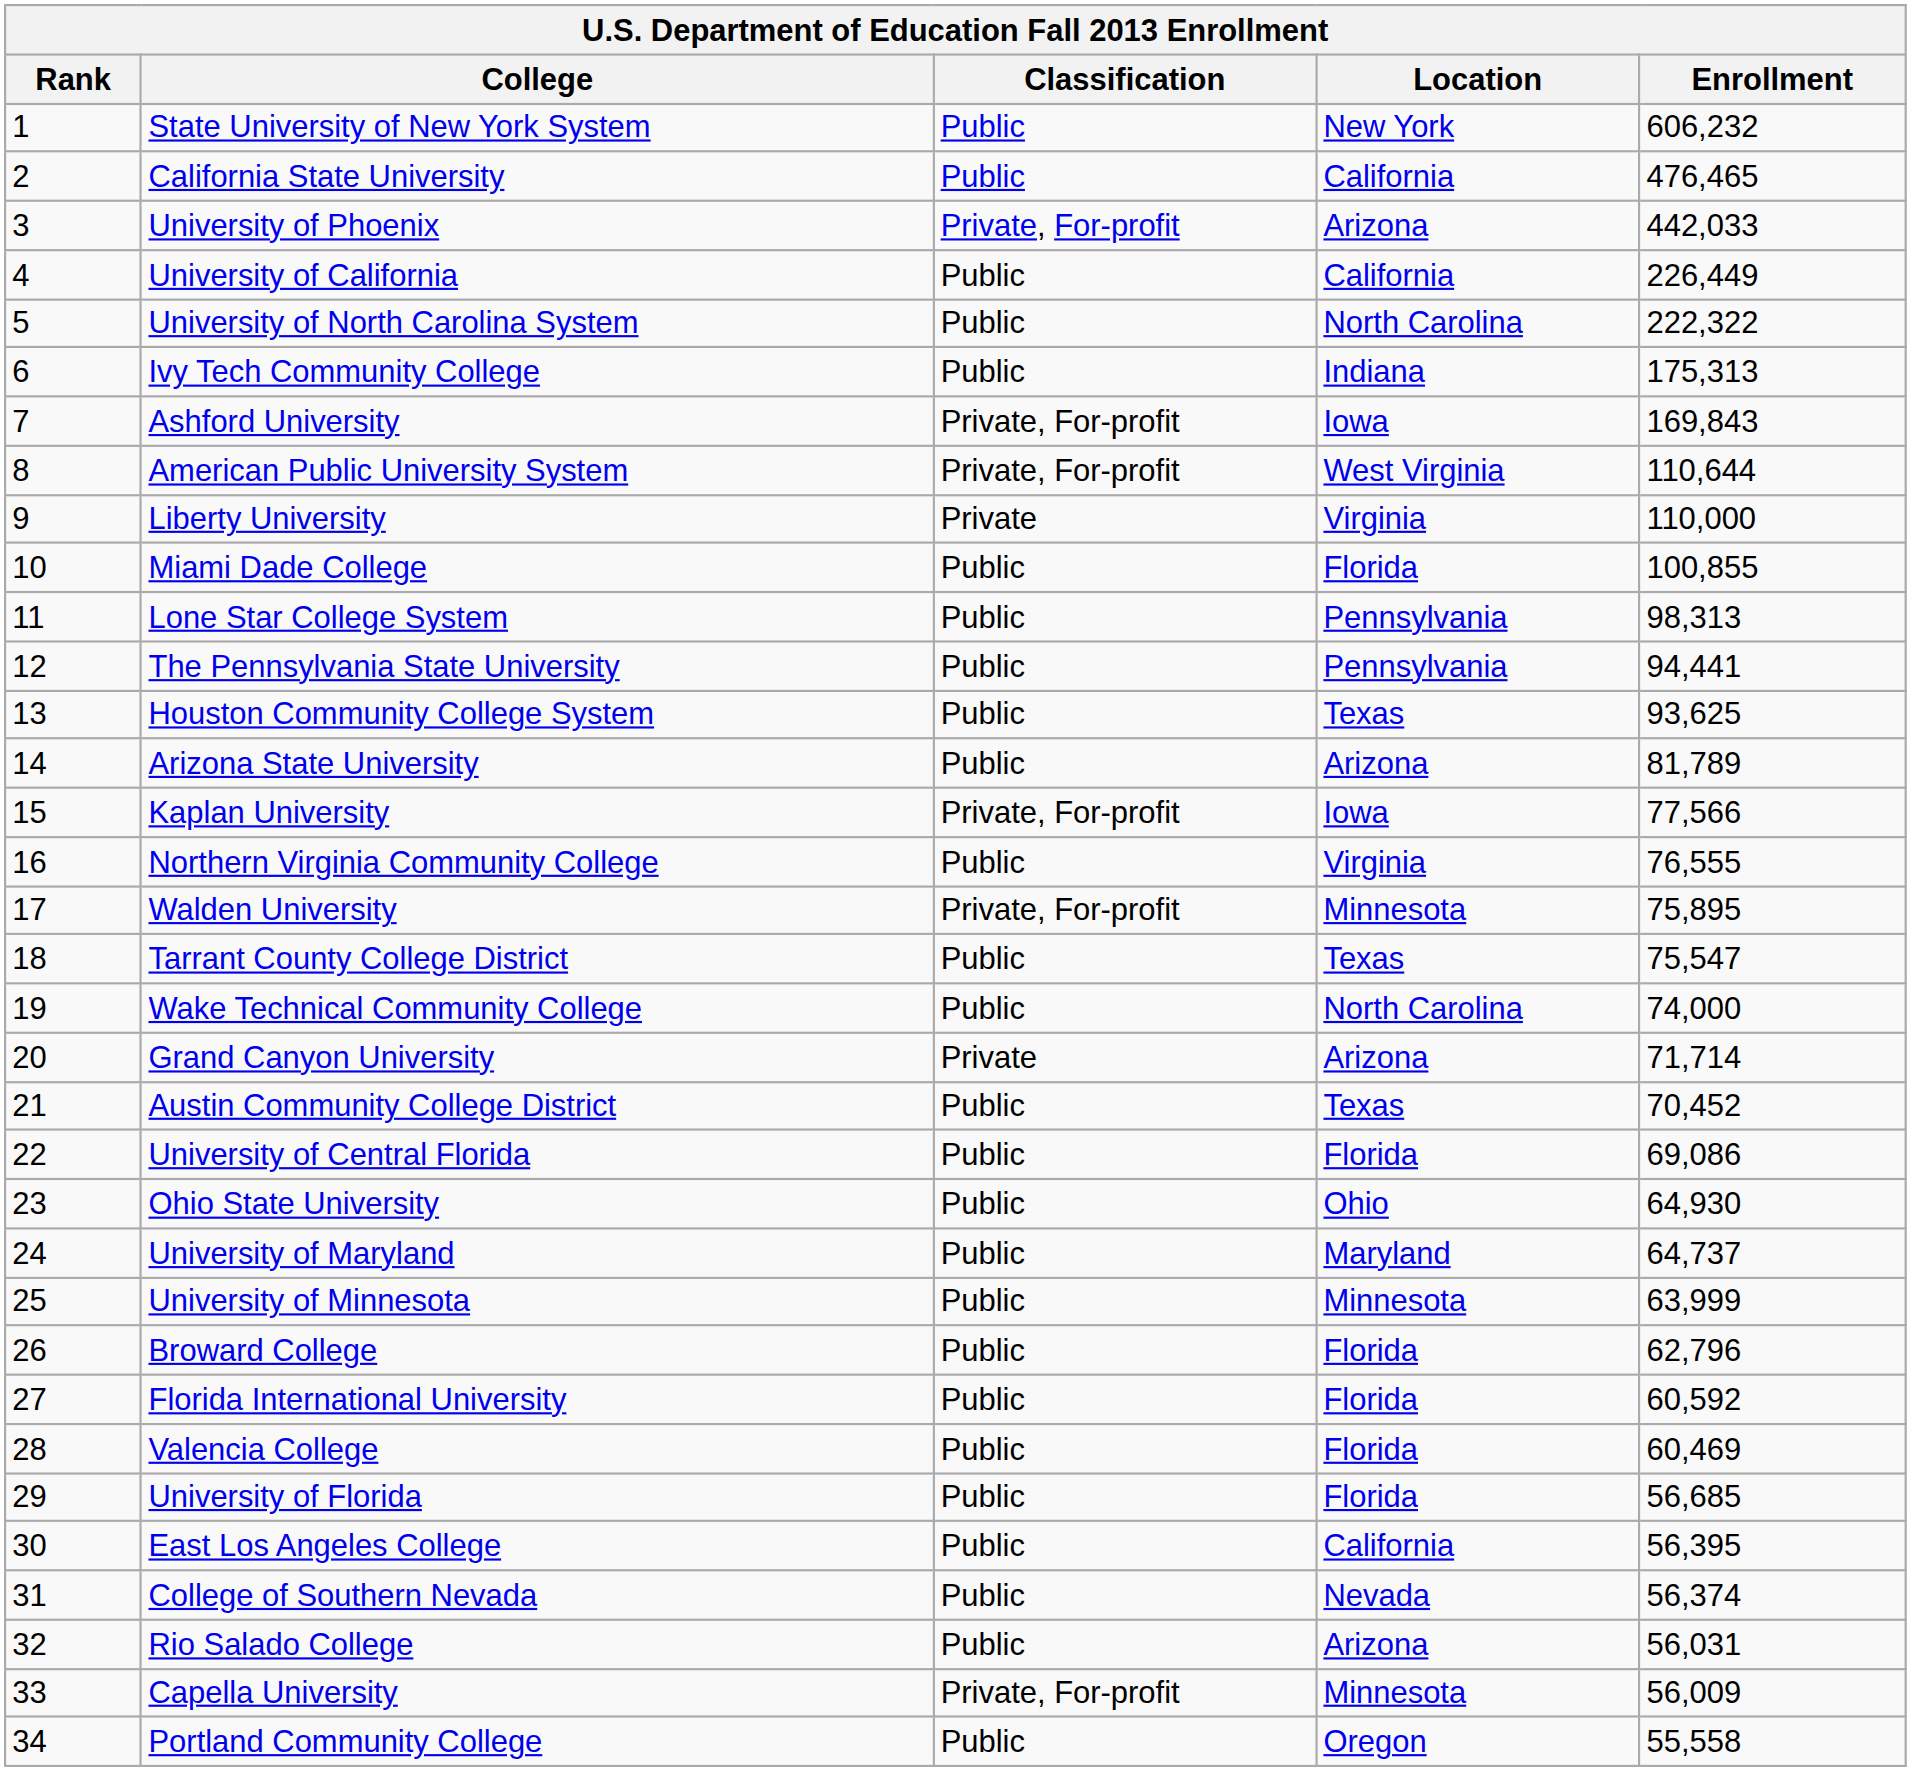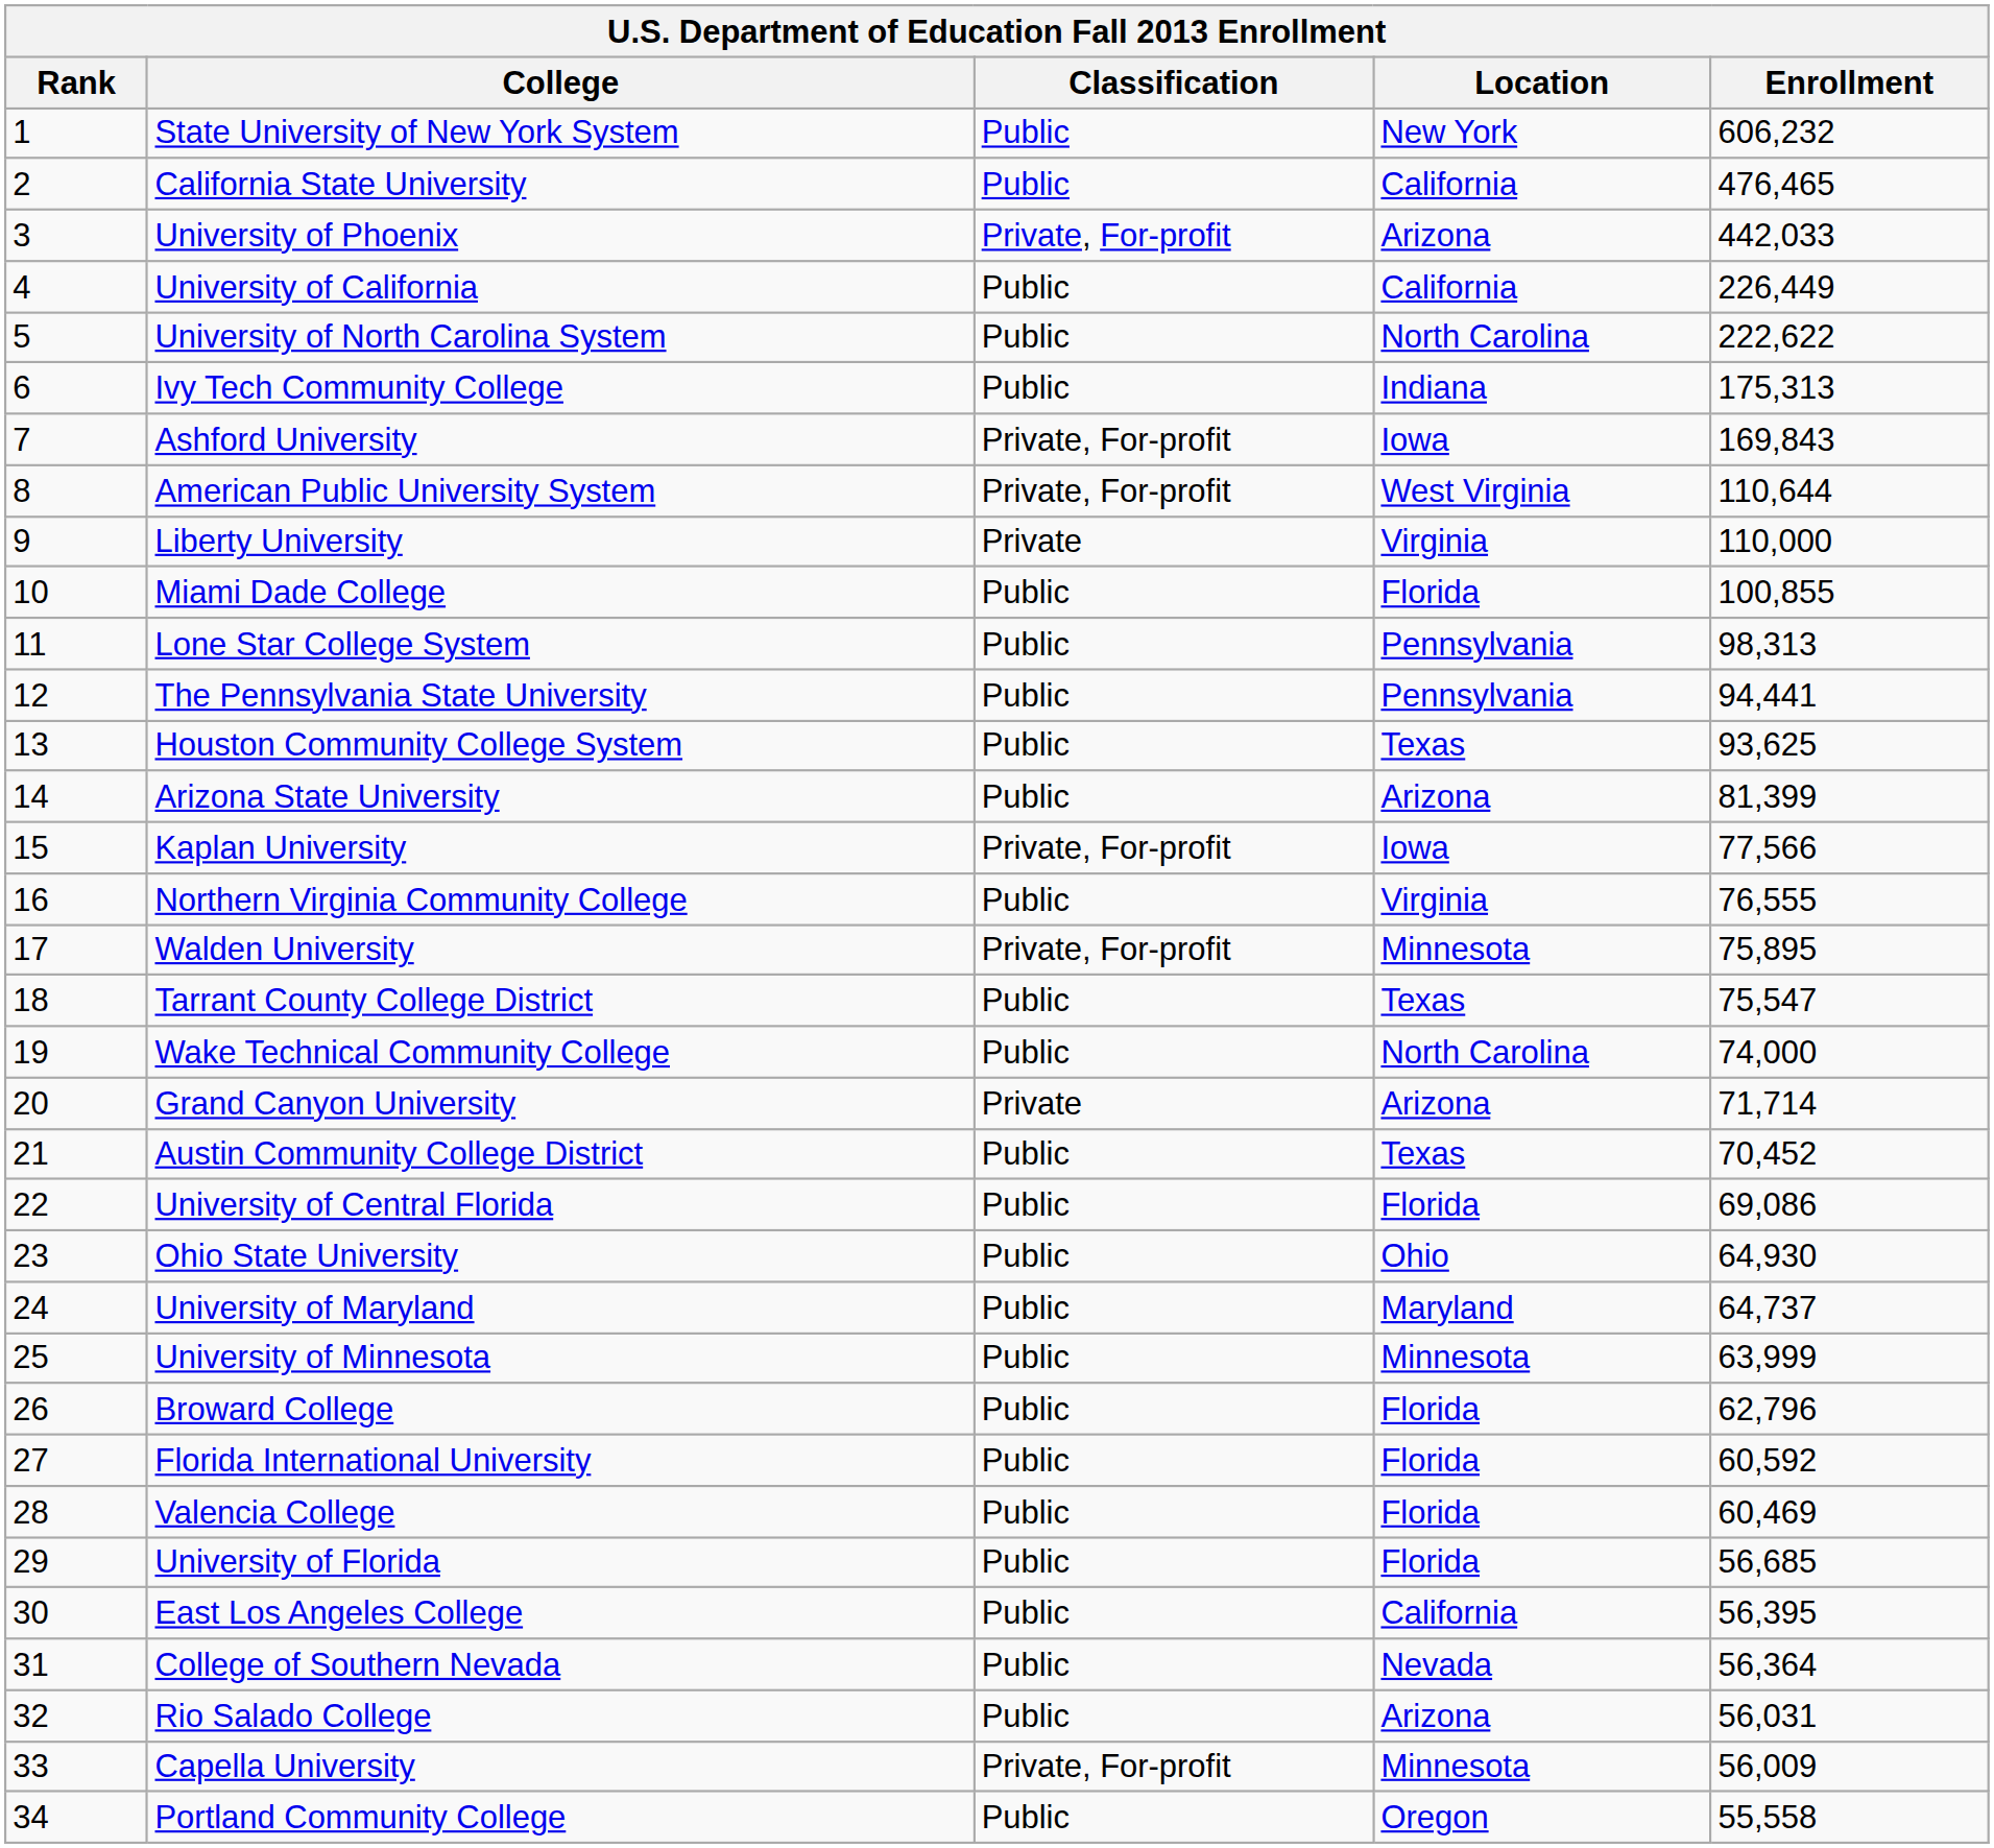University of North Carolina System | Enrollment: 222,322 -> 222,622
Arizona State University | Enrollment: 81,789 -> 81,399
College of Southern Nevada | Enrollment: 56,374 -> 56,364
